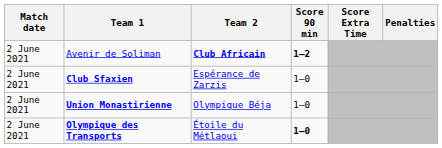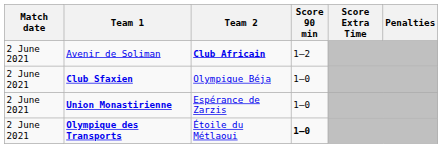Avenir de Soliman | Score 90 min: bold -> normal
Club Sfaxien | Team 2: Espérance de Zarzis -> Olympique Béja
Union Monastirienne | Team 2: Olympique Béja -> Espérance de Zarzis
